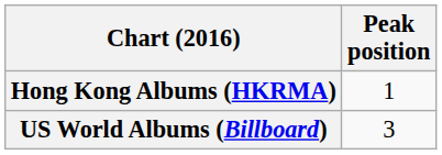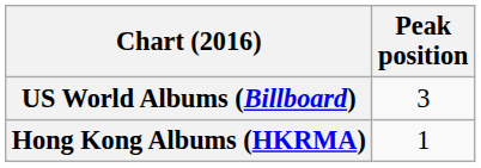rows swapped: Hong Kong Albums (HKRMA) <-> US World Albums (Billboard)
